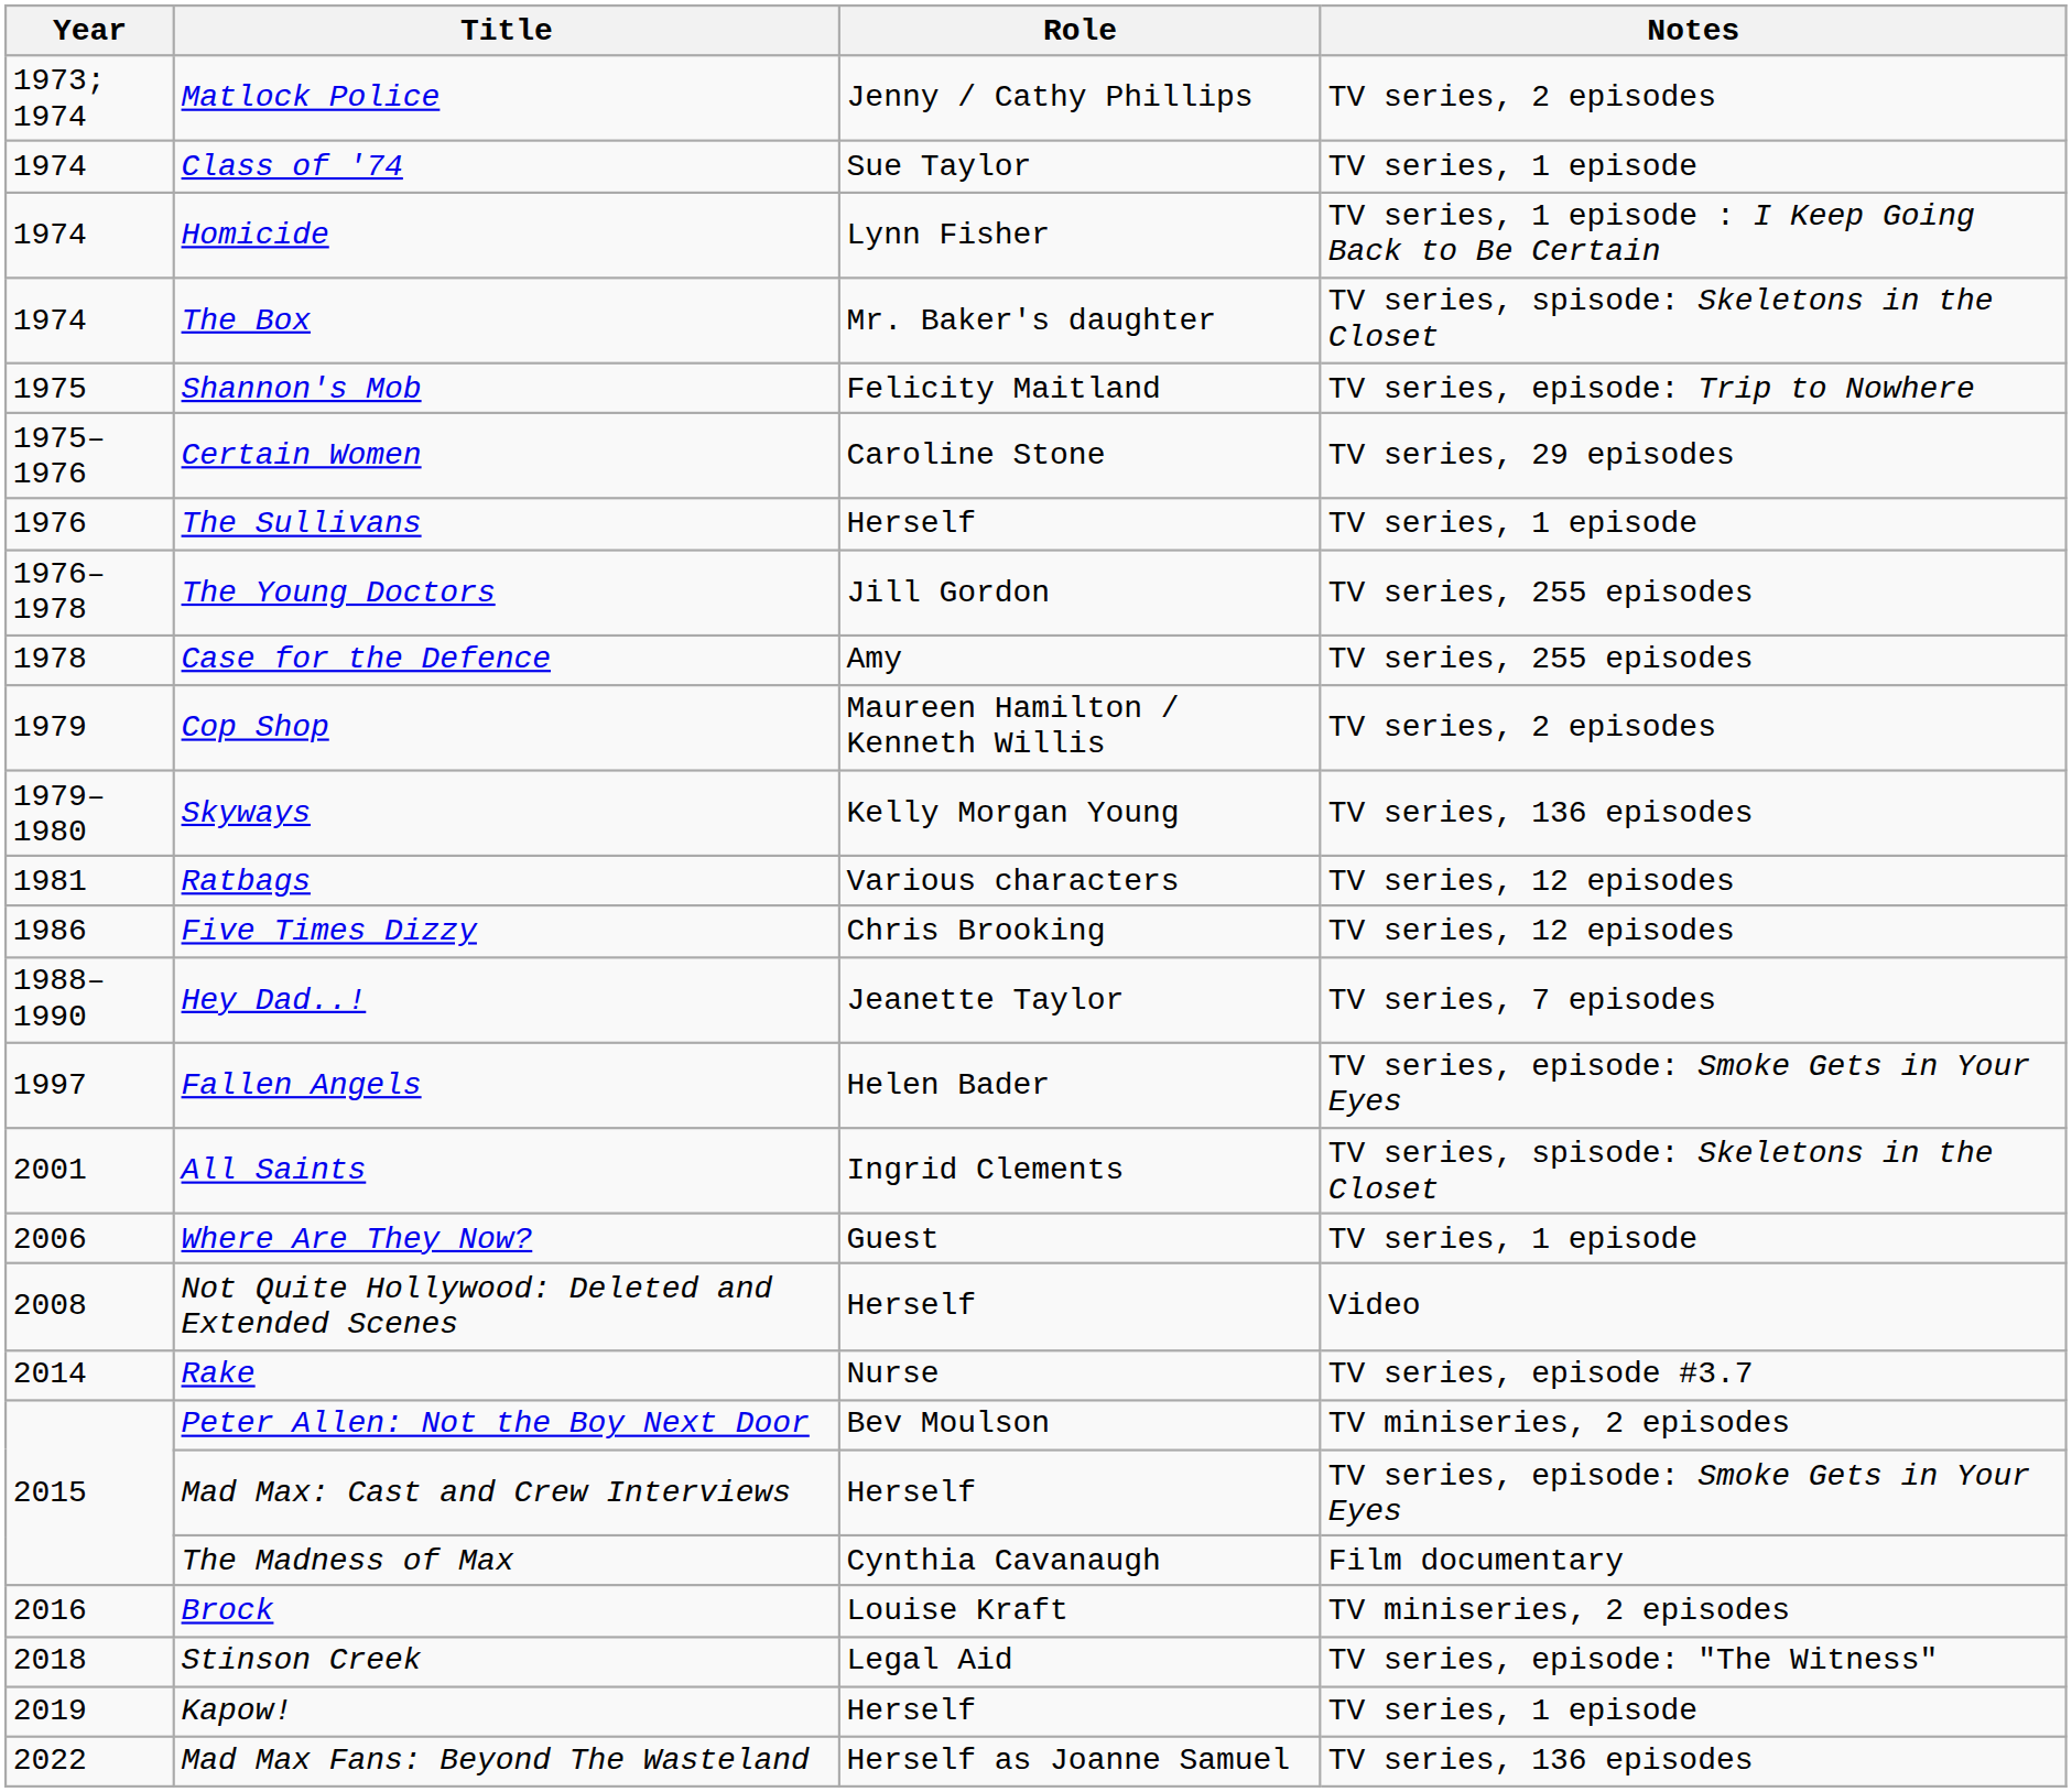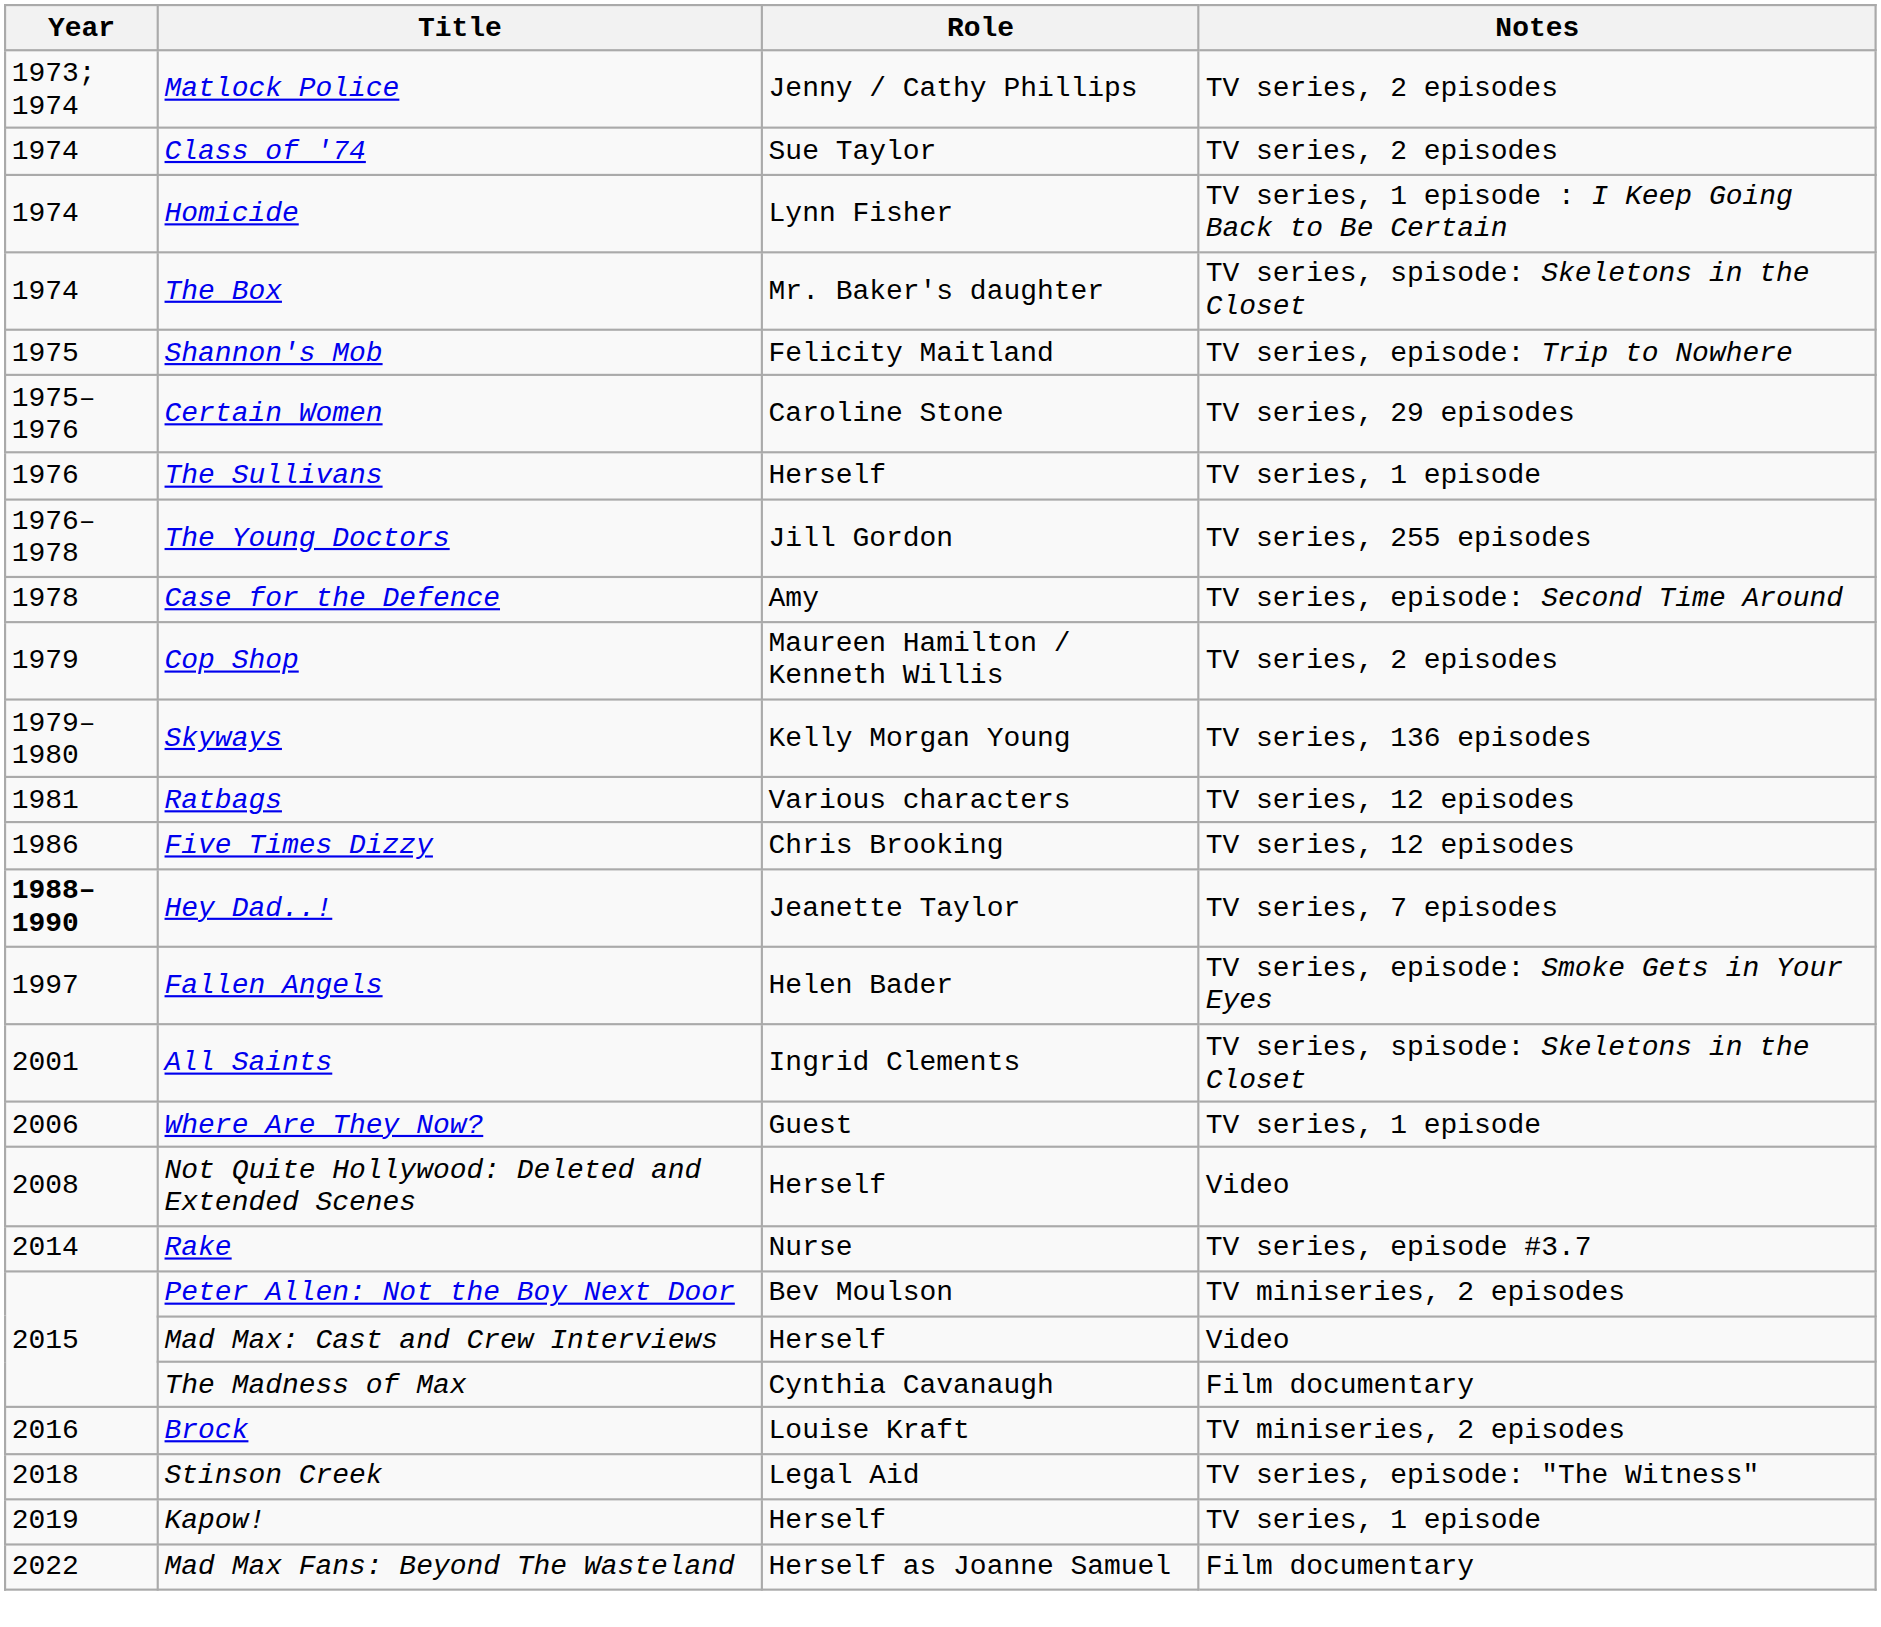Class of '74 | Notes: TV series, 1 episode -> TV series, 2 episodes
Case for the Defence | Notes: TV series, 255 episodes -> TV series, episode: Second Time Around
Hey Dad..! | Year: normal -> bold
Mad Max: Cast and Crew Interviews | Notes: TV series, episode: Smoke Gets in Your Eyes -> Video
Mad Max Fans: Beyond The Wasteland | Notes: TV series, 136 episodes -> Film documentary
